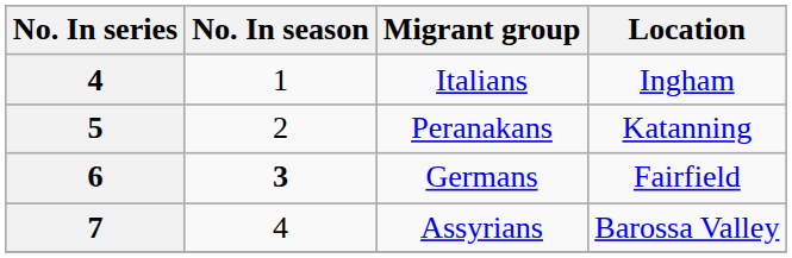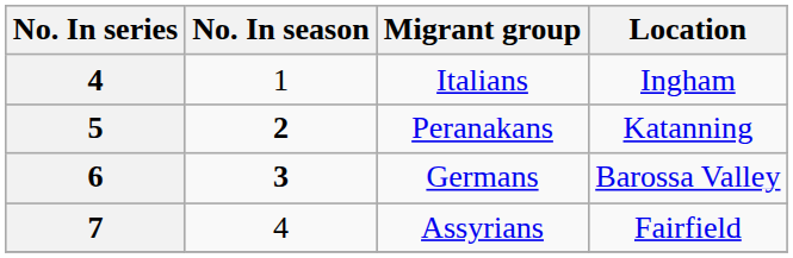Peranakans | No. In season: normal -> bold
Germans | Location: Fairfield -> Barossa Valley
Assyrians | Location: Barossa Valley -> Fairfield
